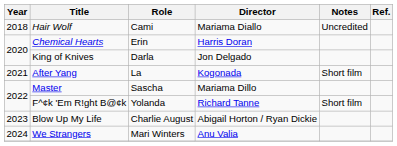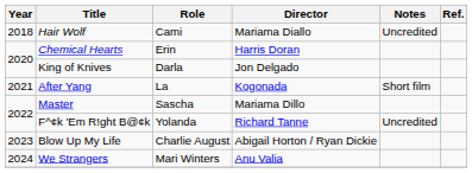F^¢k 'Em R!ght B@¢k | Notes: Short film -> Uncredited
